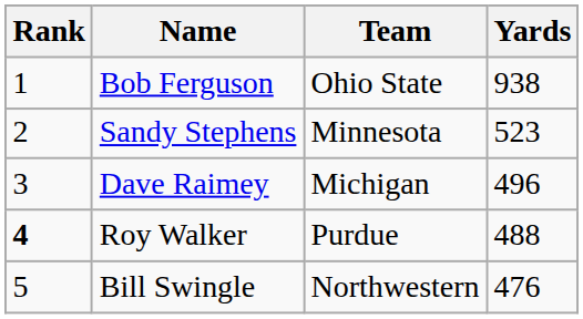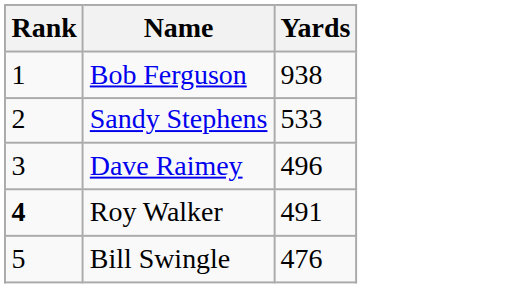- column: Team | Ohio State | Minnesota | Michigan | Purdue | Northwestern
Sandy Stephens | Yards: 523 -> 533
Roy Walker | Yards: 488 -> 491
